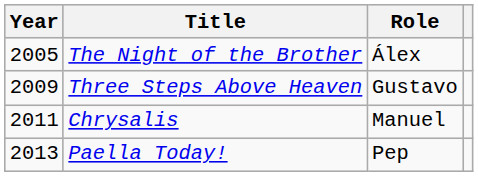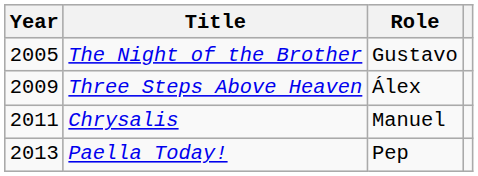The Night of the Brother | Role: Álex -> Gustavo
Three Steps Above Heaven | Role: Gustavo -> Álex
